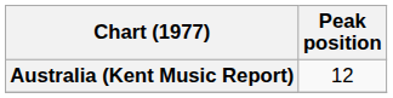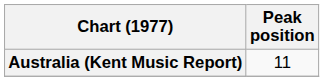Australia (Kent Music Report) | Peak position: 12 -> 11
